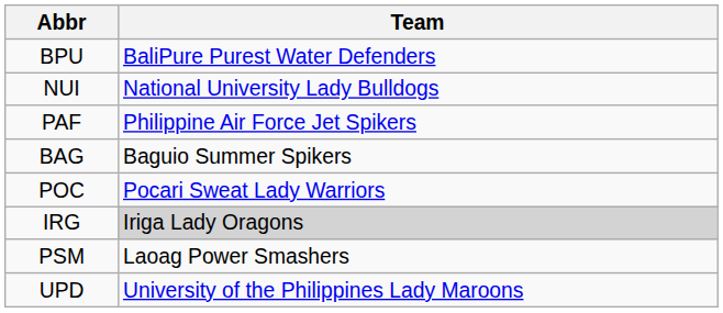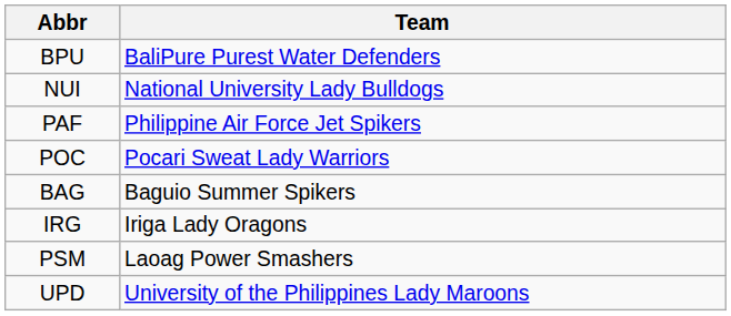rows swapped: POC <-> BAG
IRG | Team: lightgrey background -> no background
